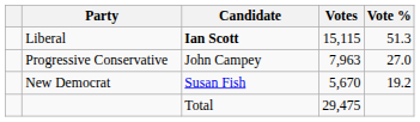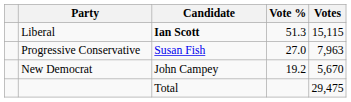columns swapped: Votes <-> Vote %
Progressive Conservative | Candidate: John Campey -> Susan Fish
New Democrat | Candidate: Susan Fish -> John Campey
